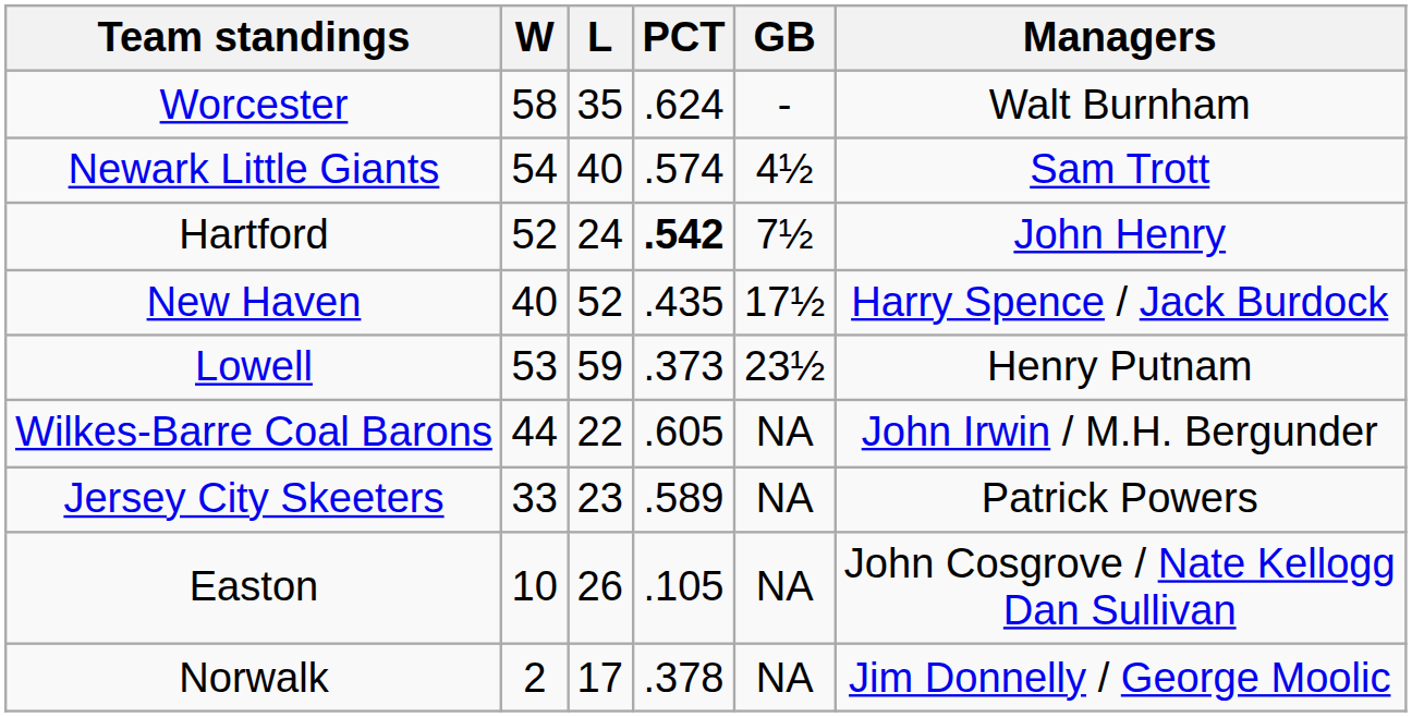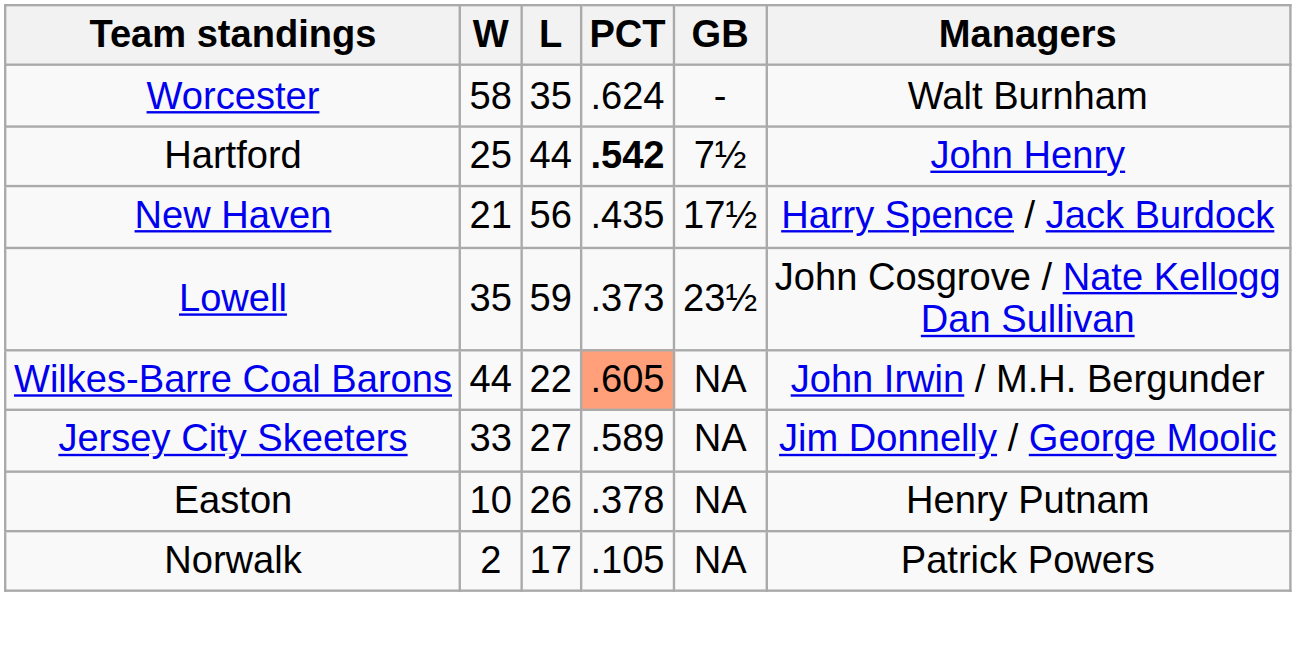- row: Newark Little Giants | 54 | 40 | .574 | 4½ | Sam Trott
Hartford | W: 52 -> 25
Hartford | L: 24 -> 44
New Haven | W: 40 -> 21
New Haven | L: 52 -> 56
Lowell | W: 53 -> 35
Lowell | Managers: Henry Putnam -> John Cosgrove / Nate Kellogg Dan Sullivan
Wilkes-Barre Coal Barons | PCT: no background -> lightsalmon background
Jersey City Skeeters | L: 23 -> 27
Jersey City Skeeters | Managers: Patrick Powers -> Jim Donnelly / George Moolic
Easton | PCT: .105 -> .378
Easton | Managers: John Cosgrove / Nate Kellogg Dan Sullivan -> Henry Putnam
Norwalk | PCT: .378 -> .105
Norwalk | Managers: Jim Donnelly / George Moolic -> Patrick Powers
